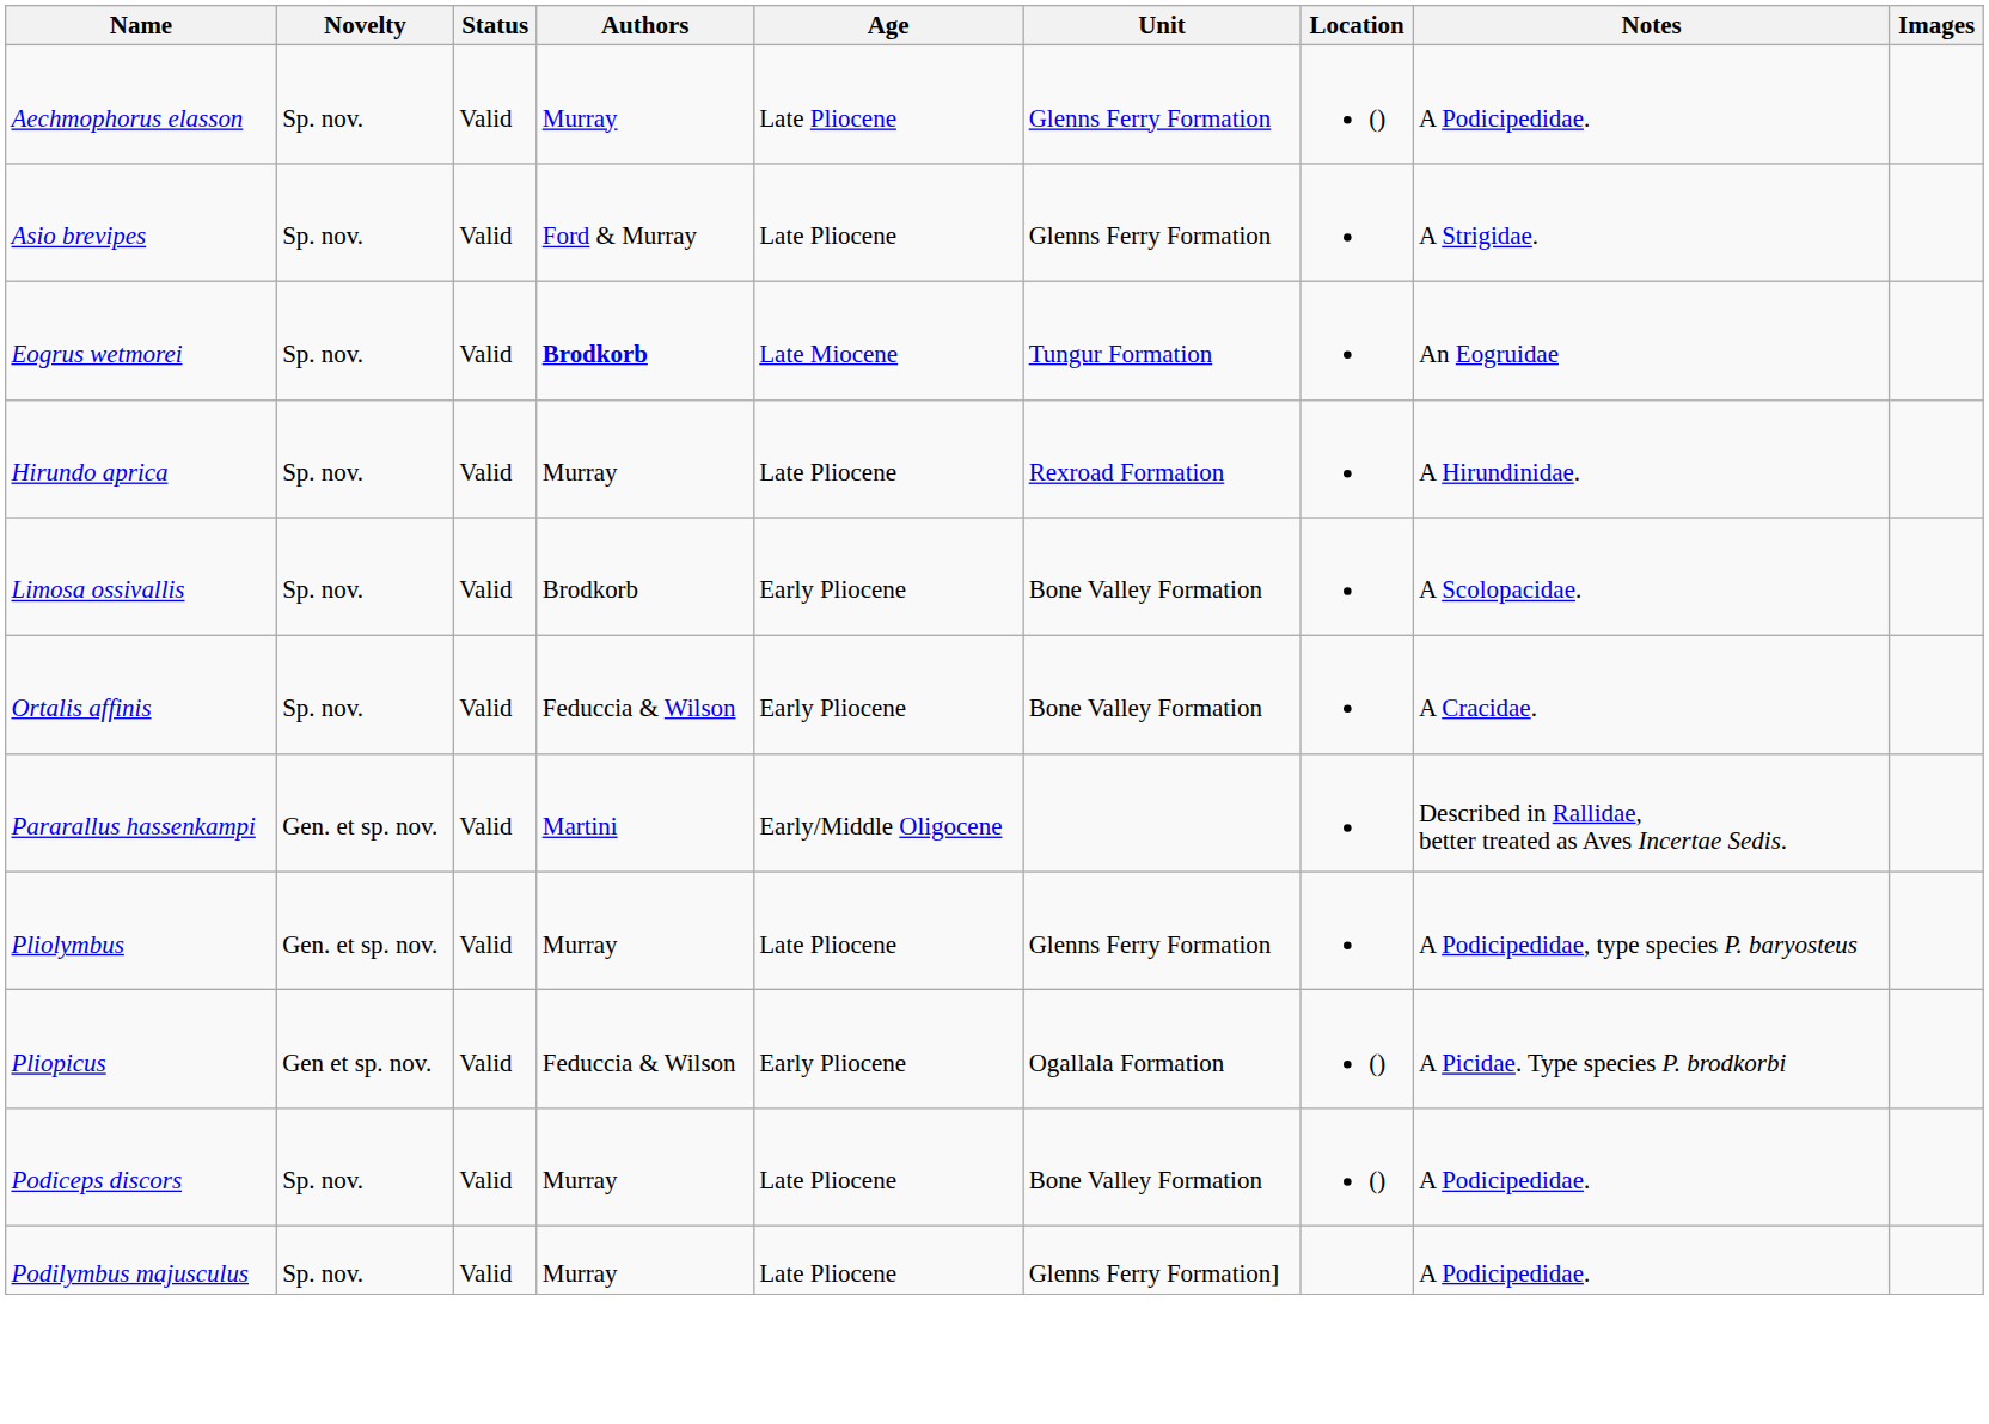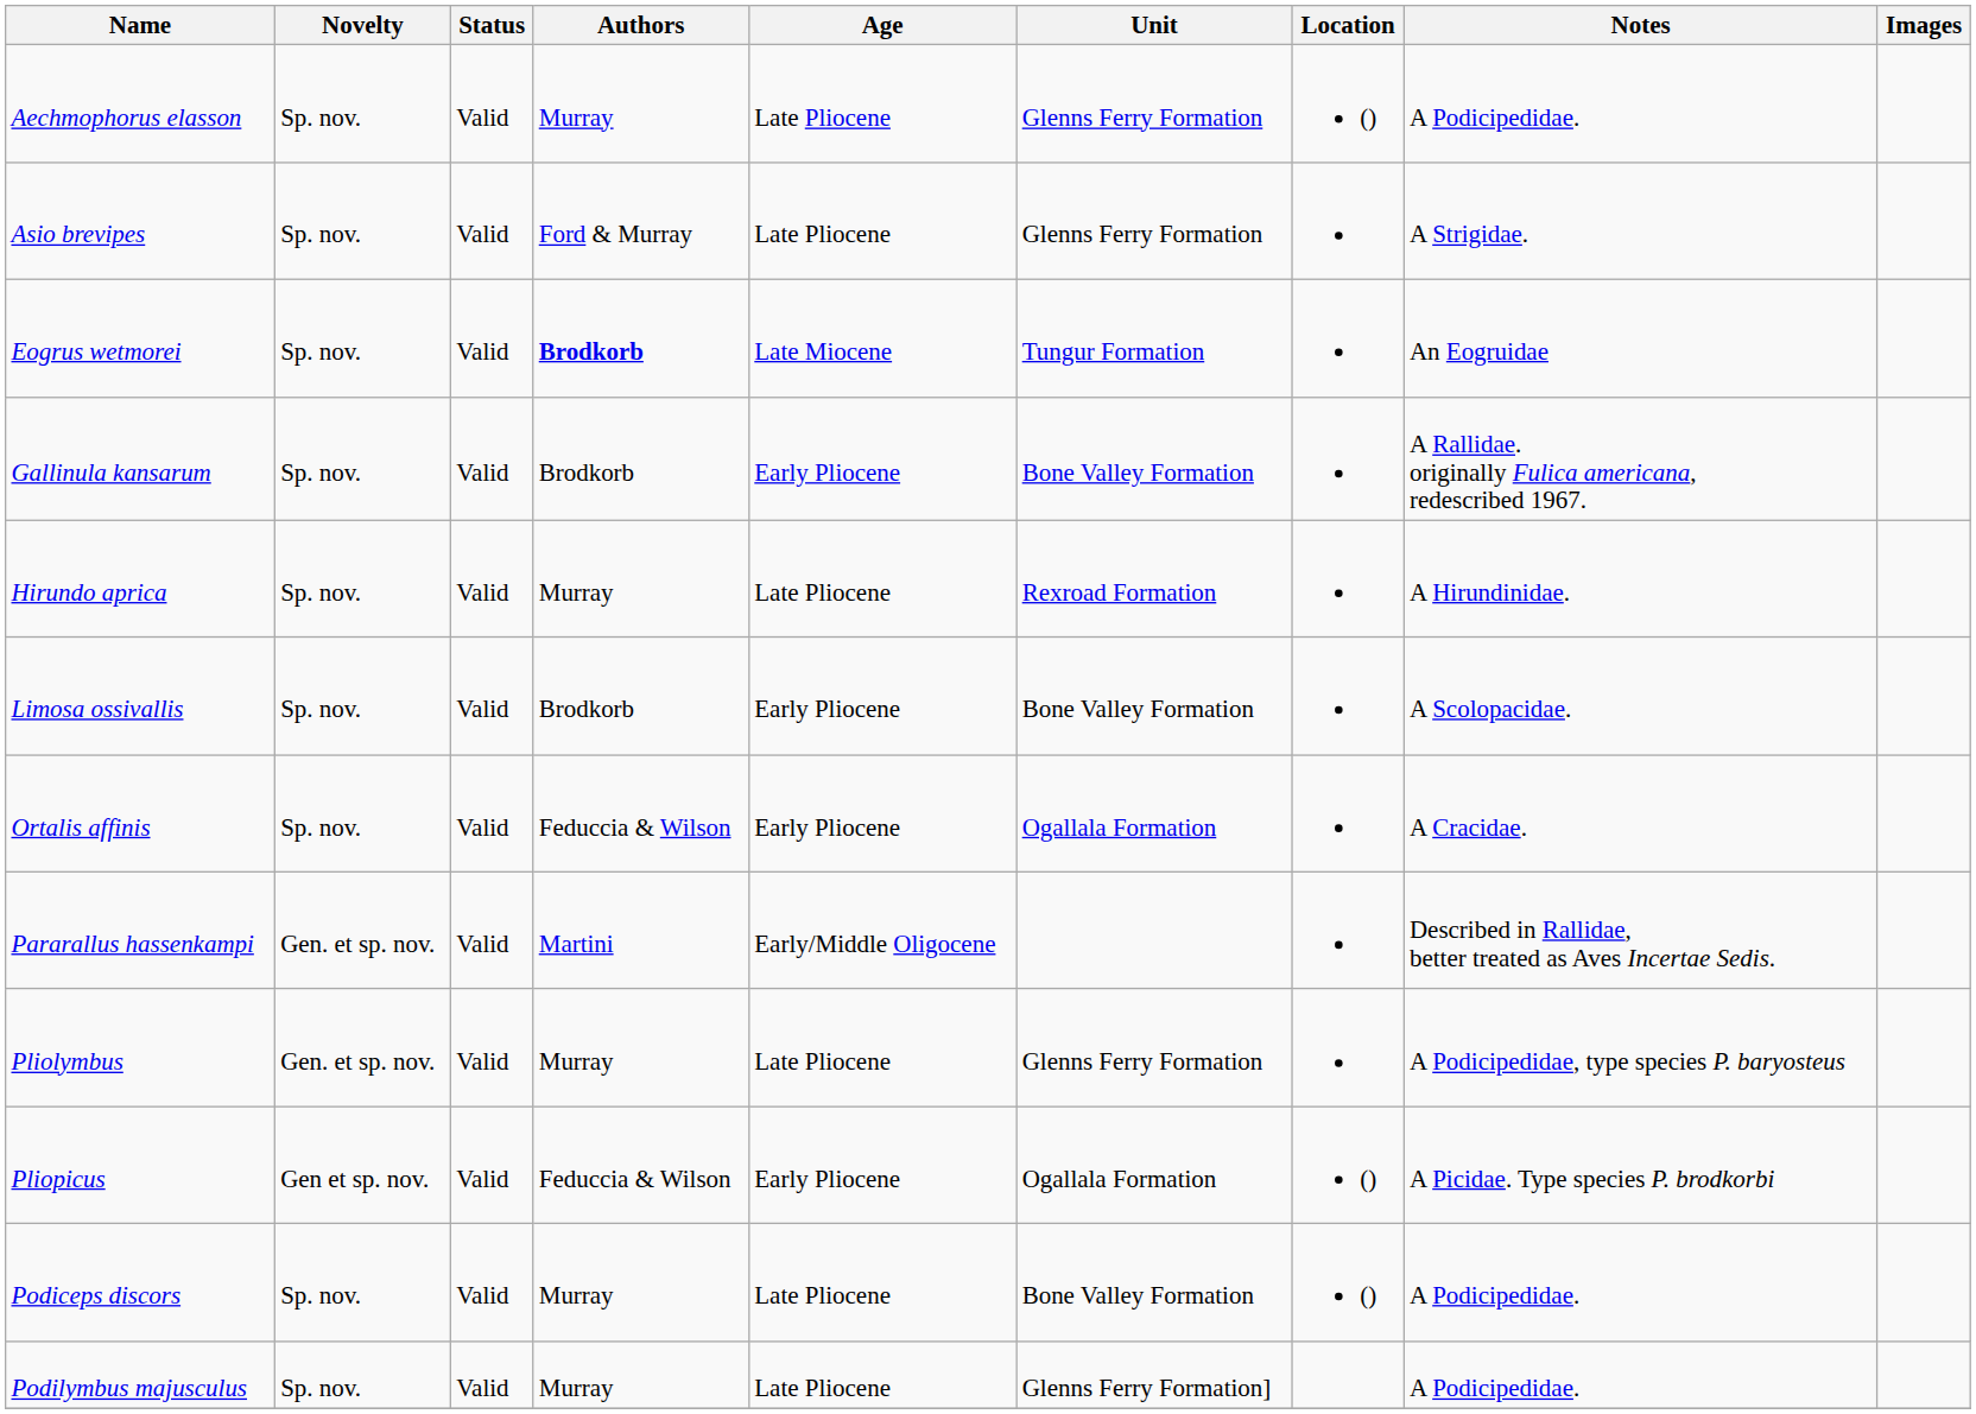+ row: Gallinula kansarum | Sp. nov. | Valid | Brodkorb | Early Pliocene | Bone Valley Formation | A Rallidae. originally Fulica americana, redescribed 1967.
Ortalis affinis | Unit: Bone Valley Formation -> Ogallala Formation
